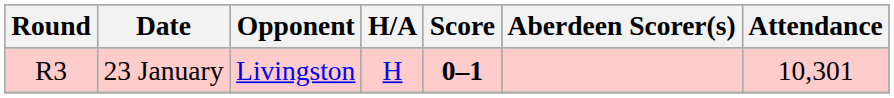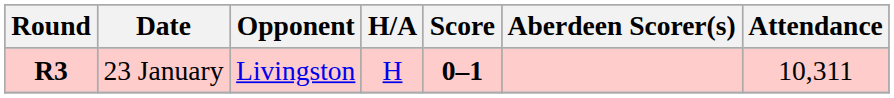23 January | Round: normal -> bold
23 January | Attendance: 10,301 -> 10,311
